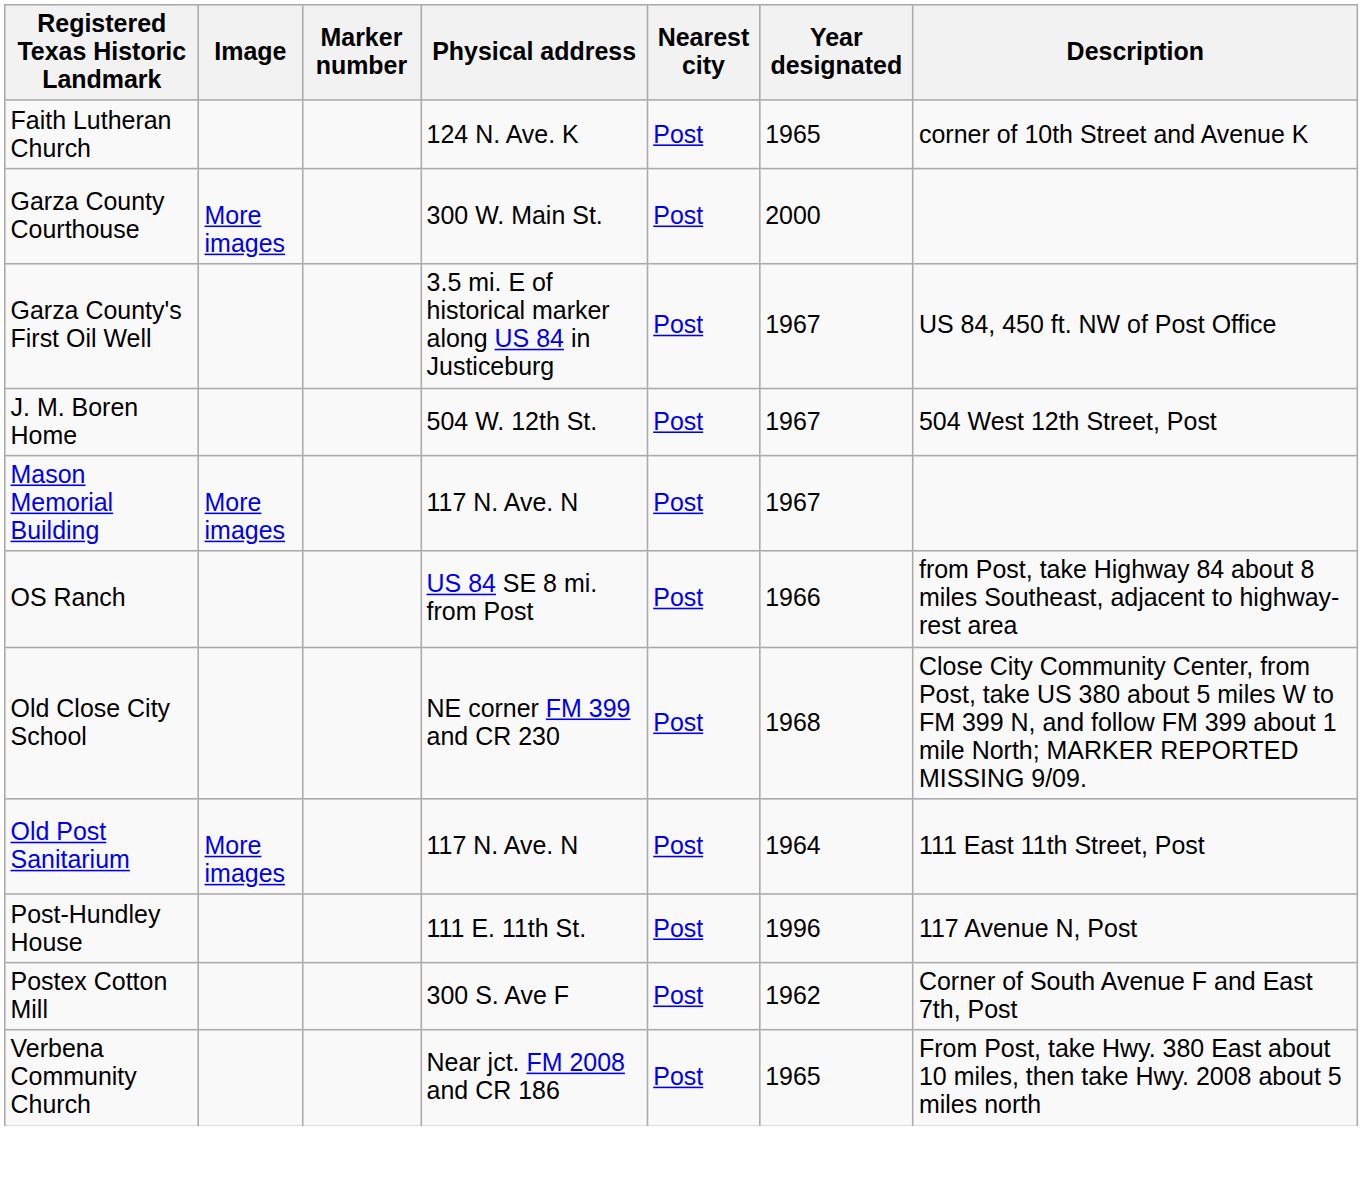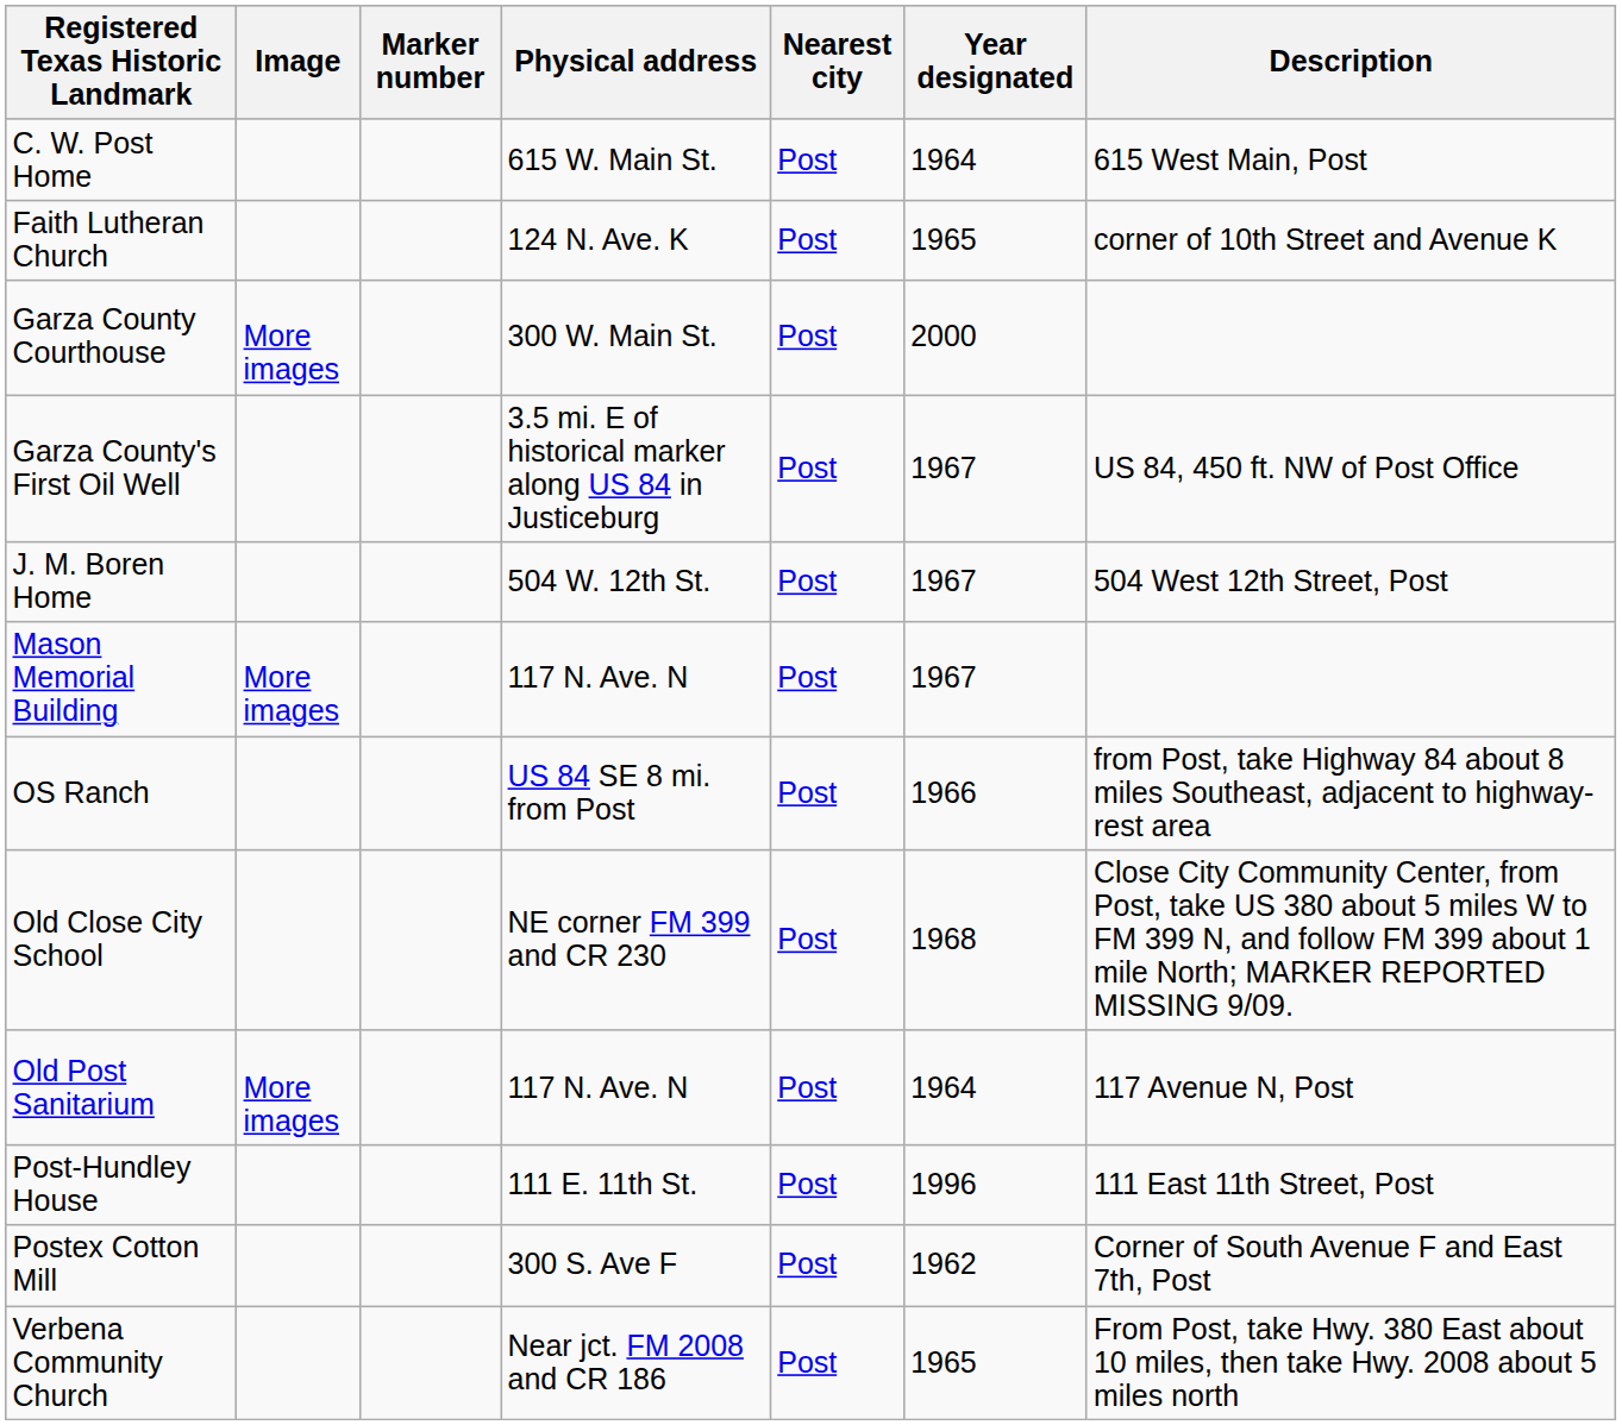+ row: C. W. Post Home | 615 W. Main St. | Post | 1964 | 615 West Main, Post
Old Post Sanitarium | Description: 111 East 11th Street, Post -> 117 Avenue N, Post
Post-Hundley House | Description: 117 Avenue N, Post -> 111 East 11th Street, Post
